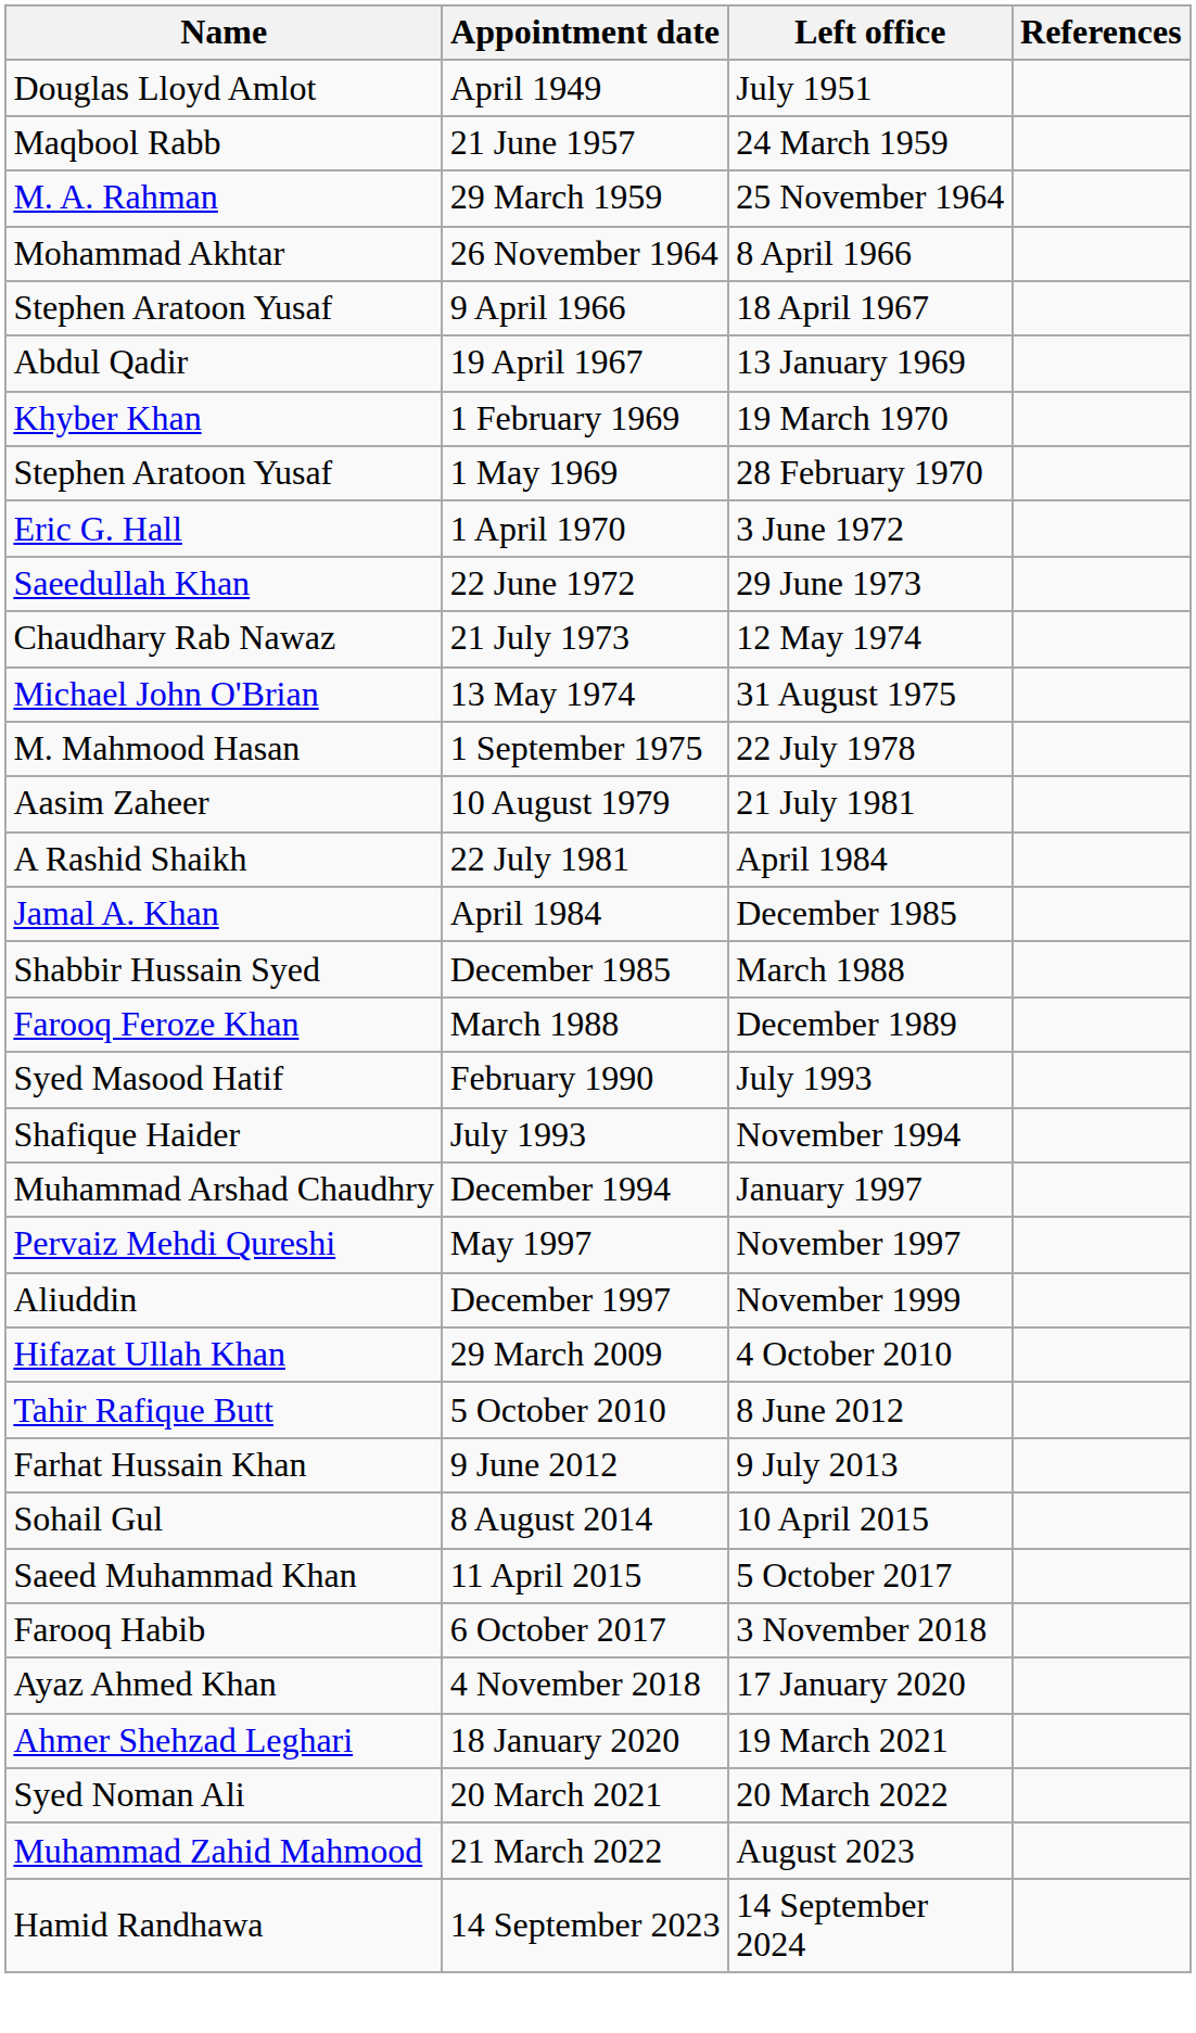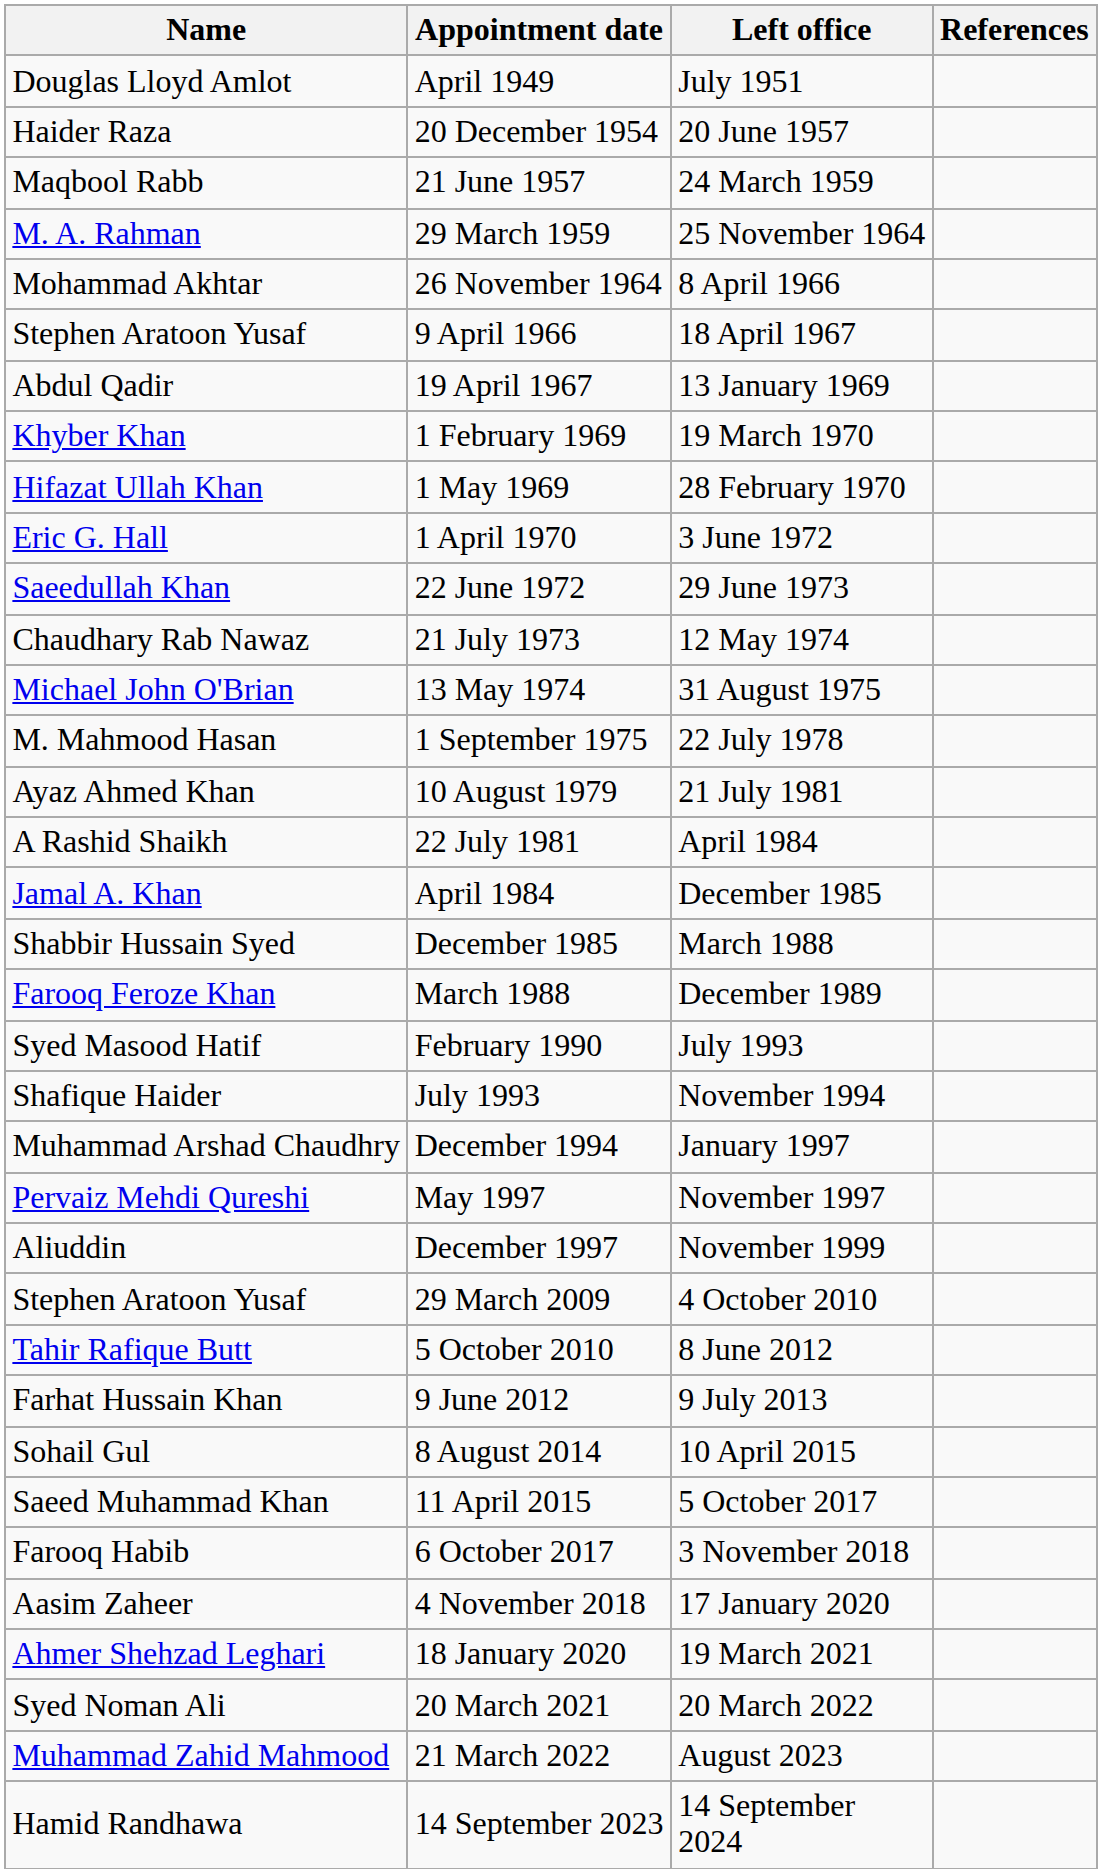+ row: Haider Raza | 20 December 1954 | 20 June 1957
1 May 1969 | Name: Stephen Aratoon Yusaf -> Hifazat Ullah Khan
10 August 1979 | Name: Aasim Zaheer -> Ayaz Ahmed Khan
29 March 2009 | Name: Hifazat Ullah Khan -> Stephen Aratoon Yusaf
4 November 2018 | Name: Ayaz Ahmed Khan -> Aasim Zaheer
